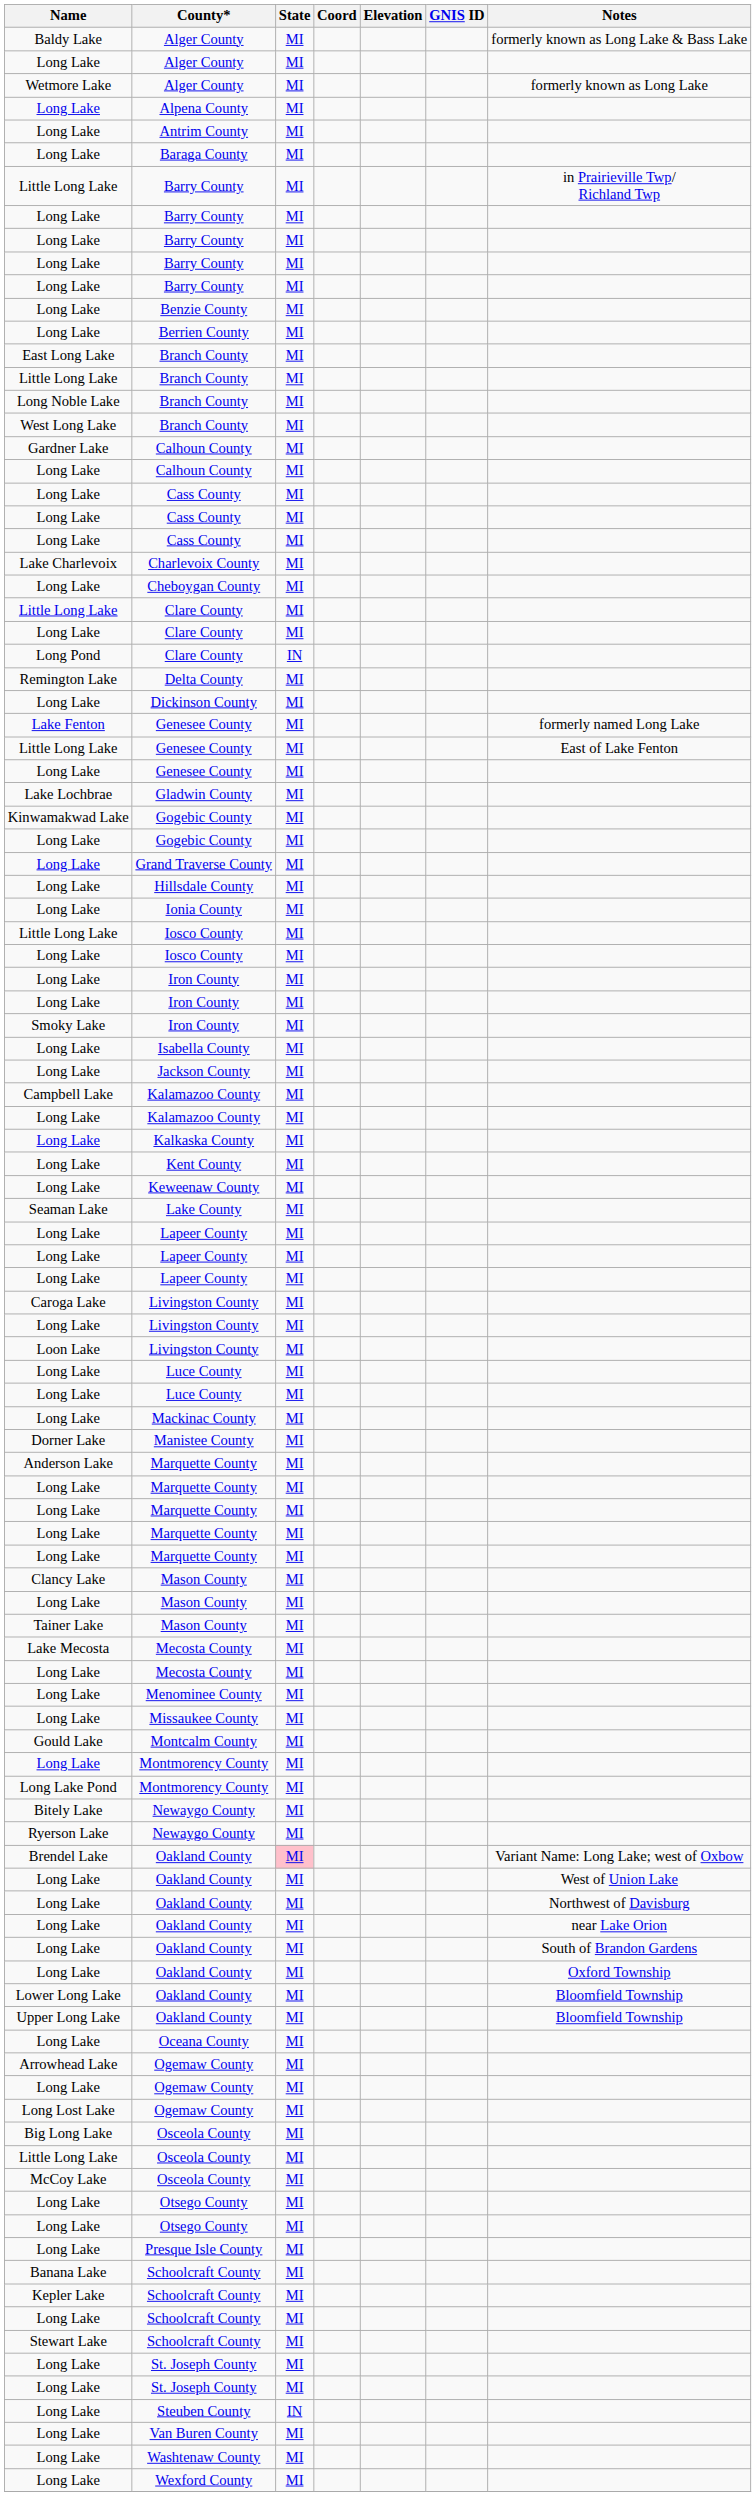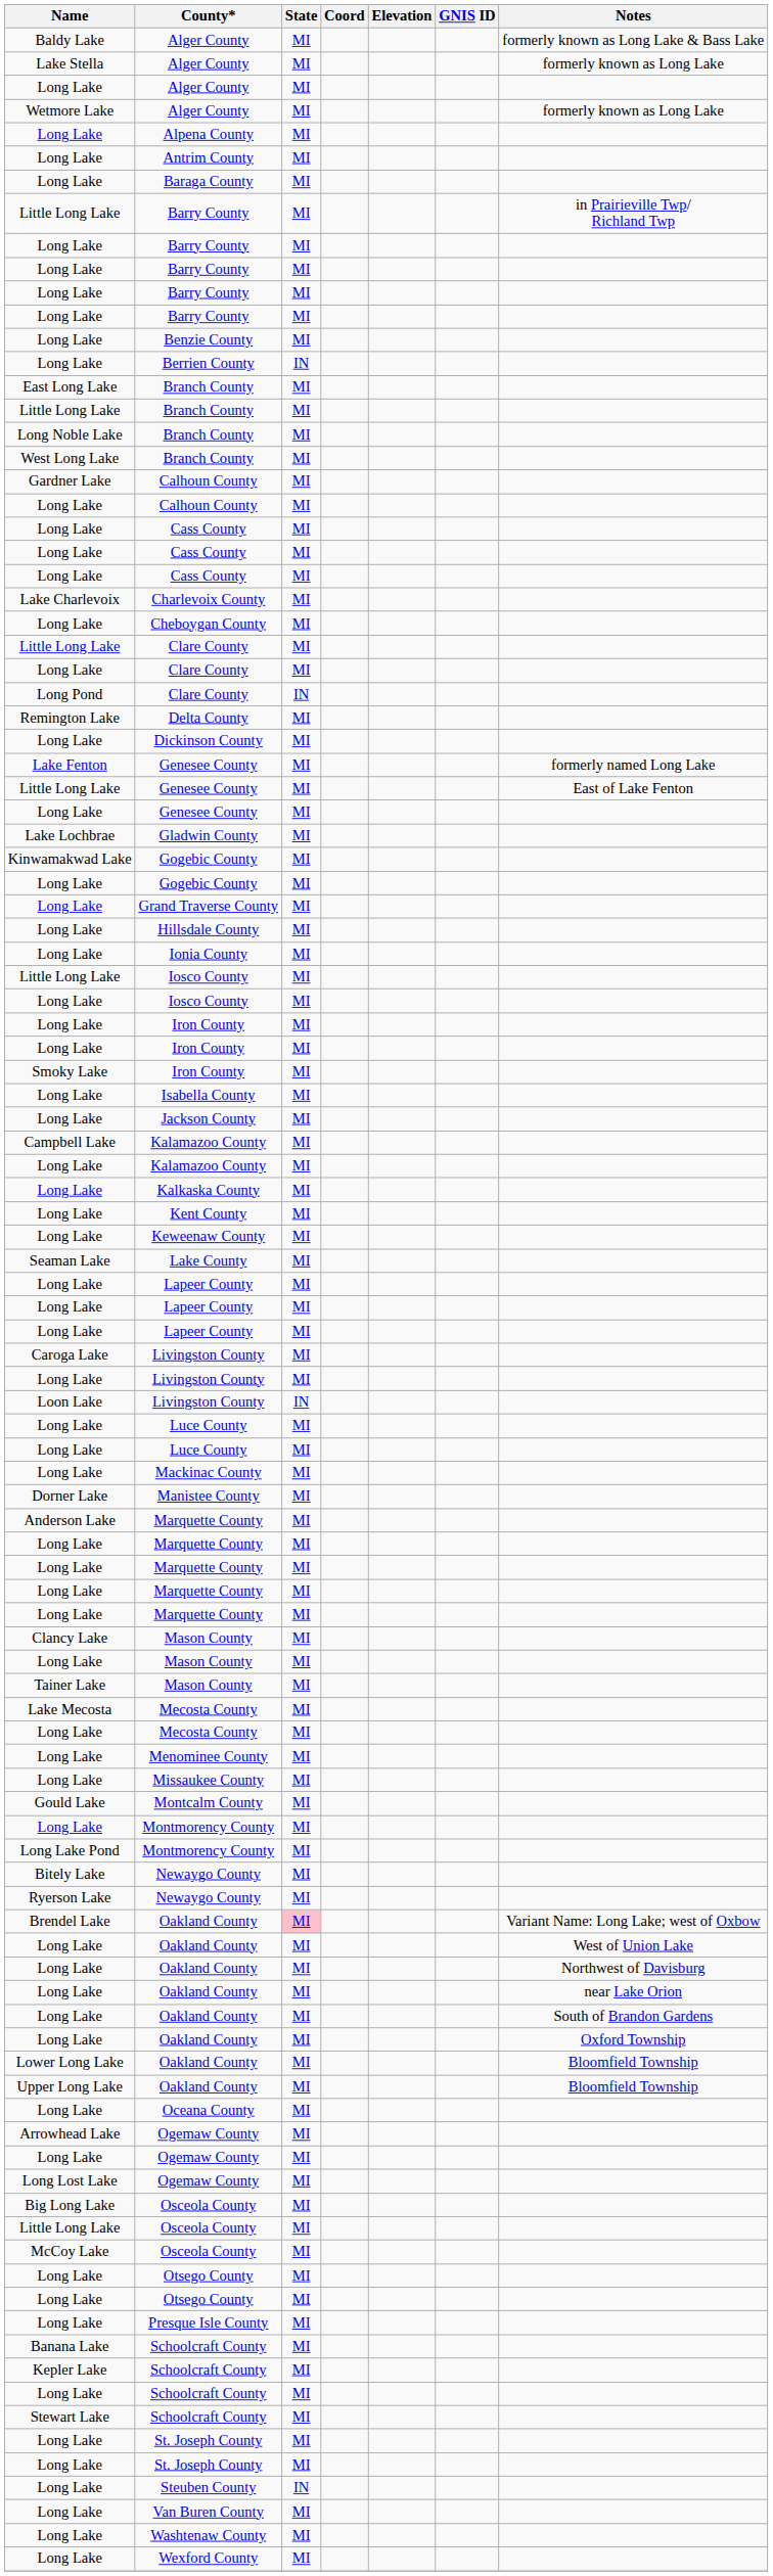+ row: Lake Stella | Alger County | MI | formerly known as Long Lake
Berrien County | State: MI -> IN
Loon Lake / Livingston County | State: MI -> IN
